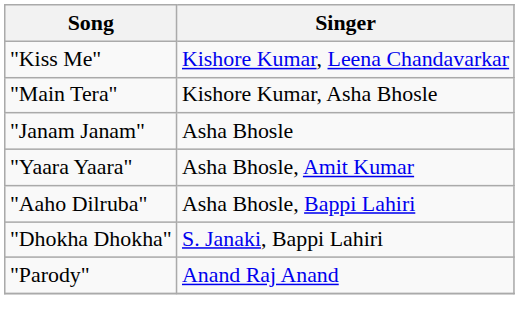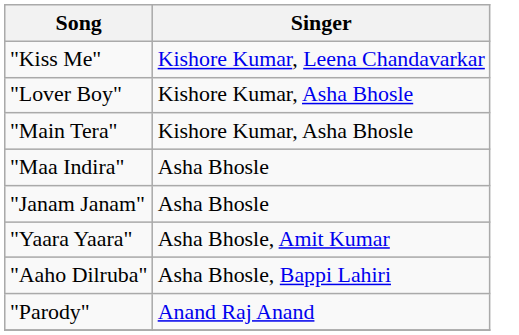+ row: "Lover Boy" | Kishore Kumar, Asha Bhosle
+ row: "Maa Indira" | Asha Bhosle
- row: "Dhokha Dhokha" | S. Janaki, Bappi Lahiri
